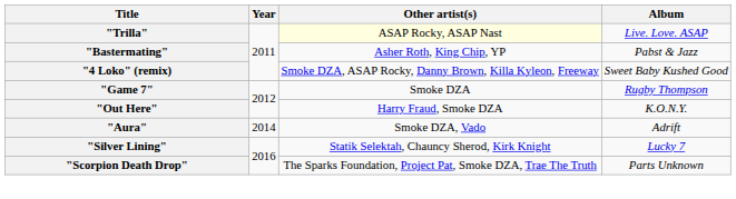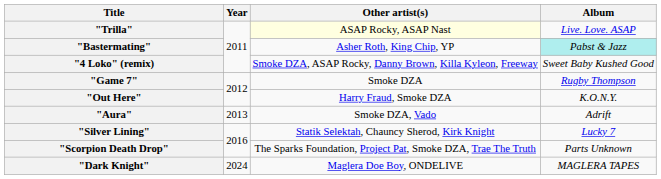"Bastermating" | Album: no background -> paleturquoise background
"Aura" | Year: 2014 -> 2013
+ row: "Dark Knight" | 2024 | Maglera Doe Boy, ONDELIVE | MAGLERA TAPES
